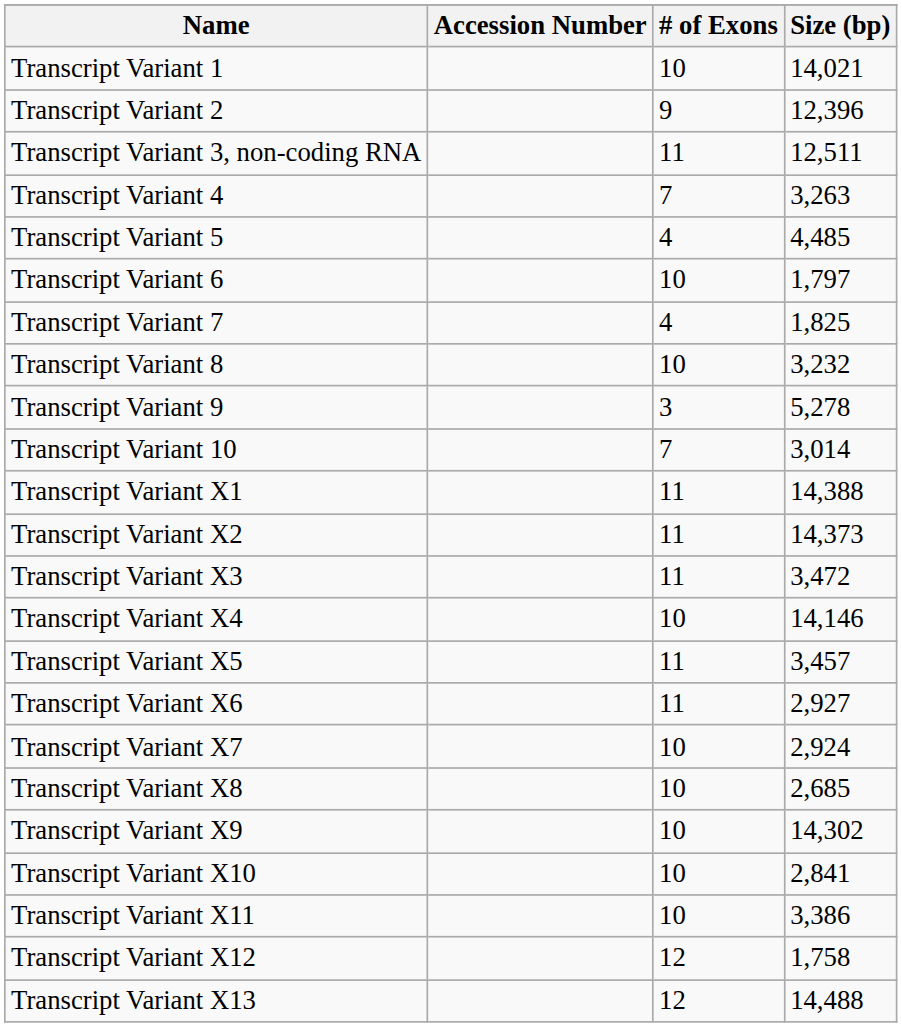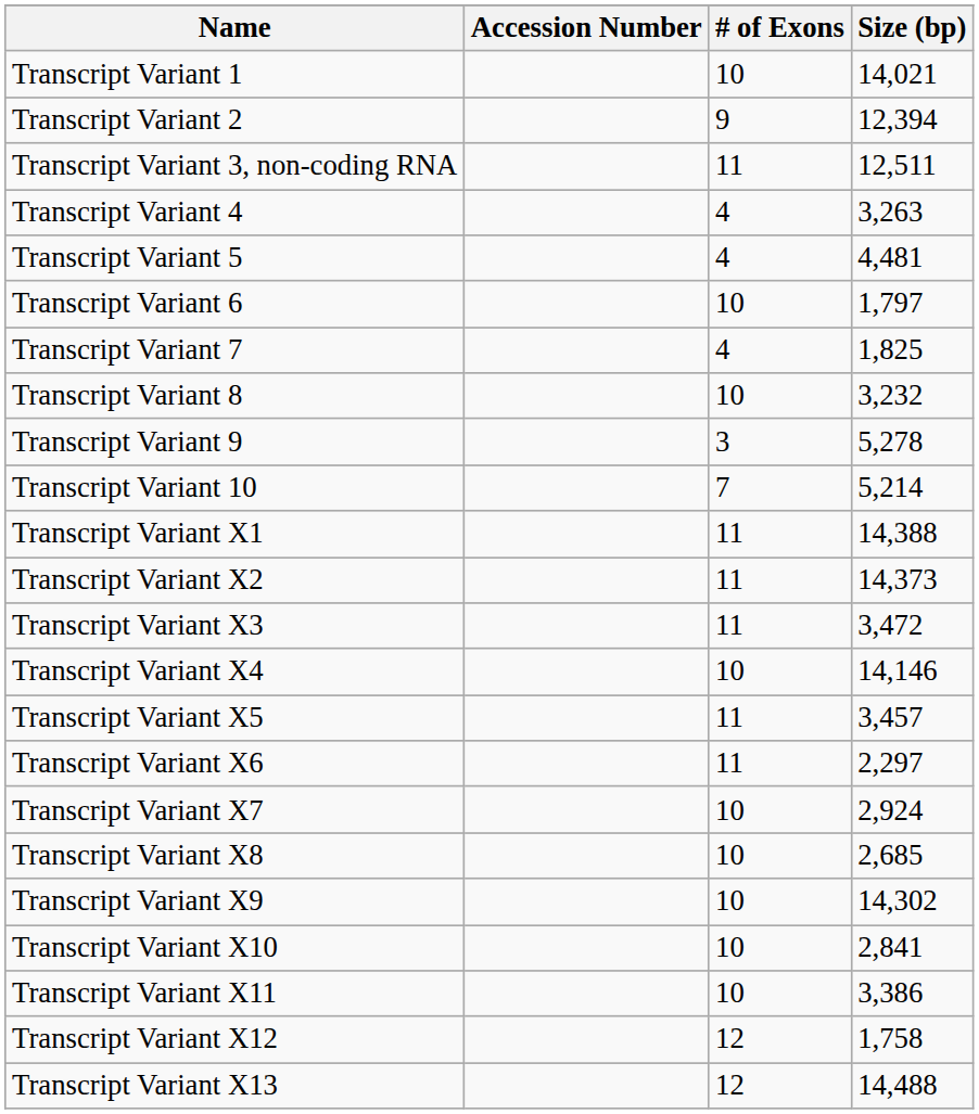Transcript Variant 2 | Size (bp): 12,396 -> 12,394
Transcript Variant 4 | # of Exons: 7 -> 4
Transcript Variant 5 | Size (bp): 4,485 -> 4,481
Transcript Variant 10 | Size (bp): 3,014 -> 5,214
Transcript Variant X6 | Size (bp): 2,927 -> 2,297
